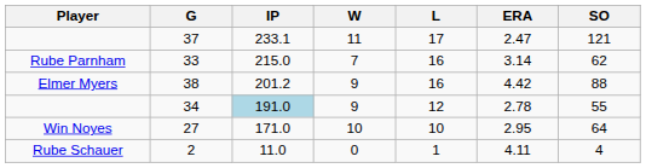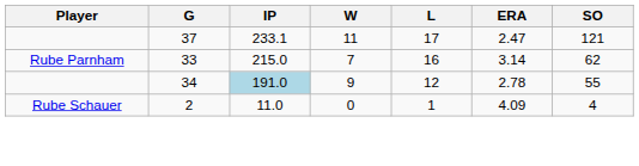- row: Elmer Myers | 38 | 201.2 | 9 | 16 | 4.42 | 88
- row: Win Noyes | 27 | 171.0 | 10 | 10 | 2.95 | 64
2 | ERA: 4.11 -> 4.09
